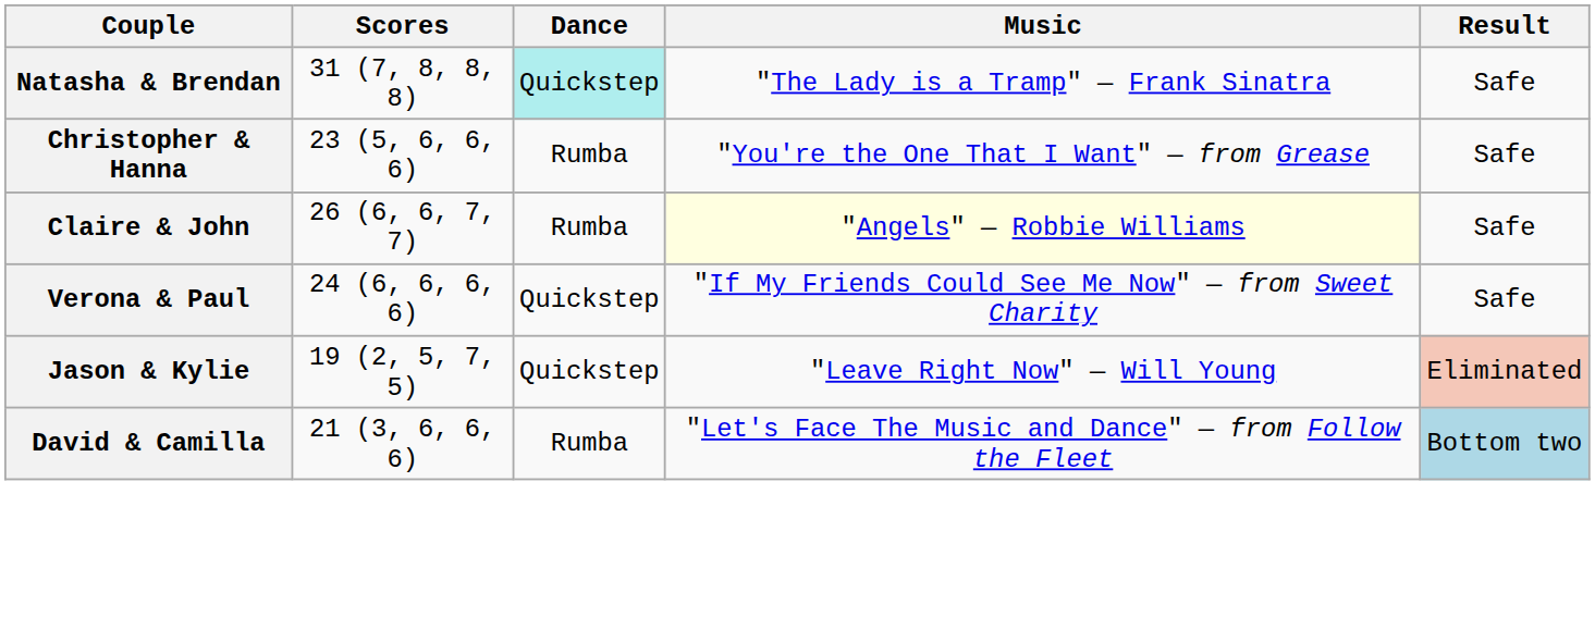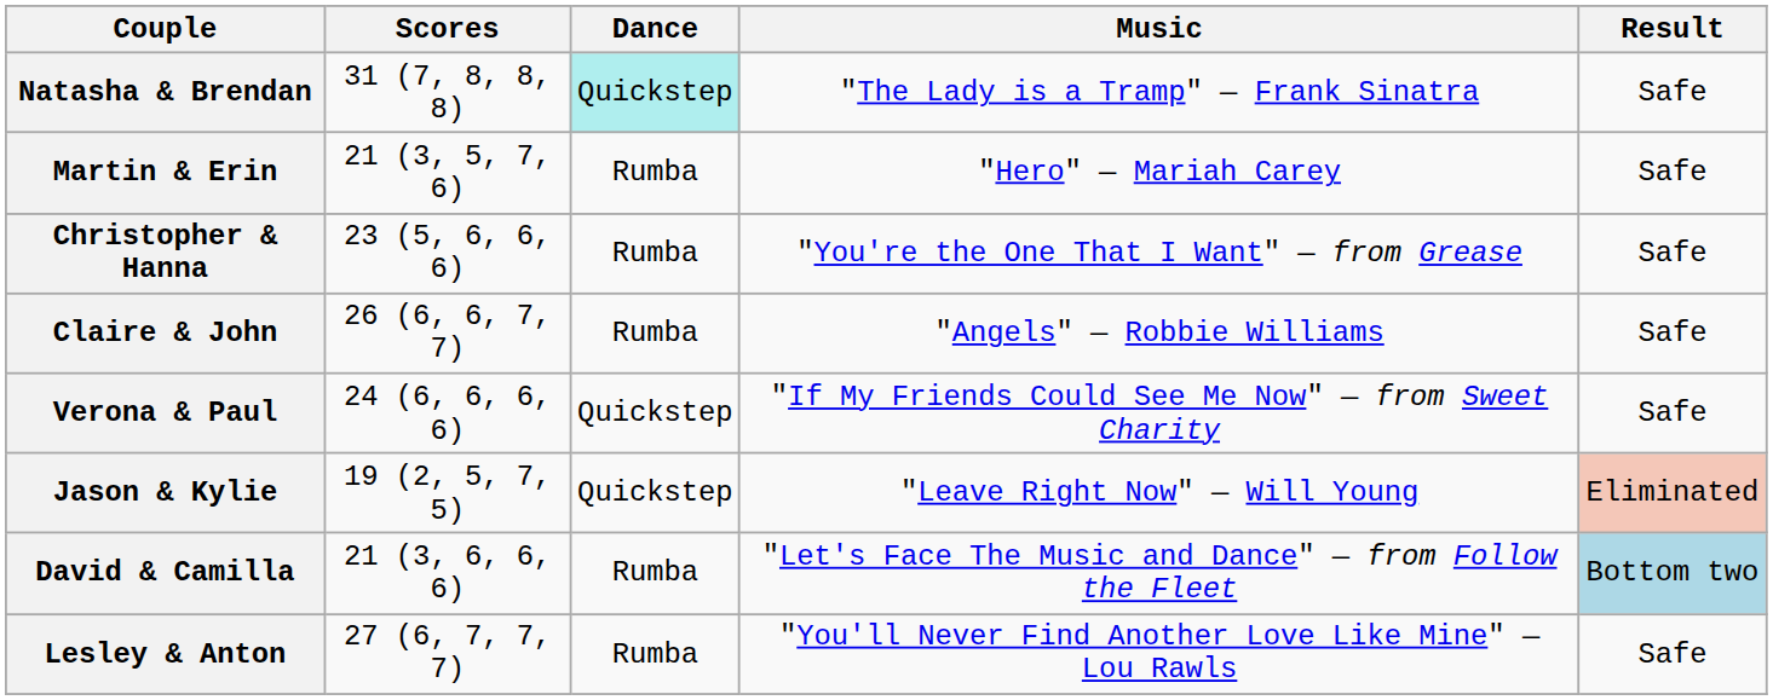+ row: Martin & Erin | 21 (3, 5, 7, 6) | Rumba | "Hero" — Mariah Carey | Safe
Claire & John | Music: lightyellow background -> no background
+ row: Lesley & Anton | 27 (6, 7, 7, 7) | Rumba | "You'll Never Find Another Love Like Mine" — Lou Rawls | Safe
